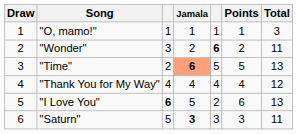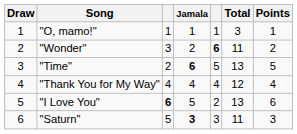columns swapped: Total <-> Points
"Time" | Jamala: lightsalmon background -> no background
